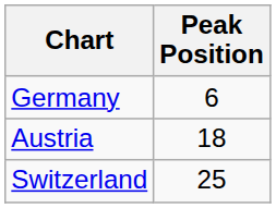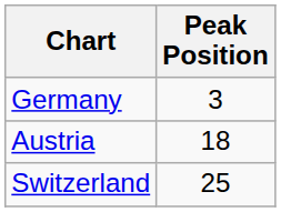Germany | Peak Position: 6 -> 3
